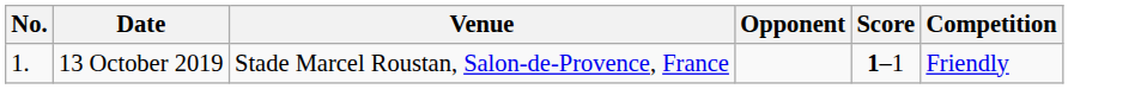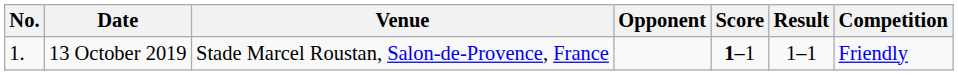+ column: Result | 1–1
